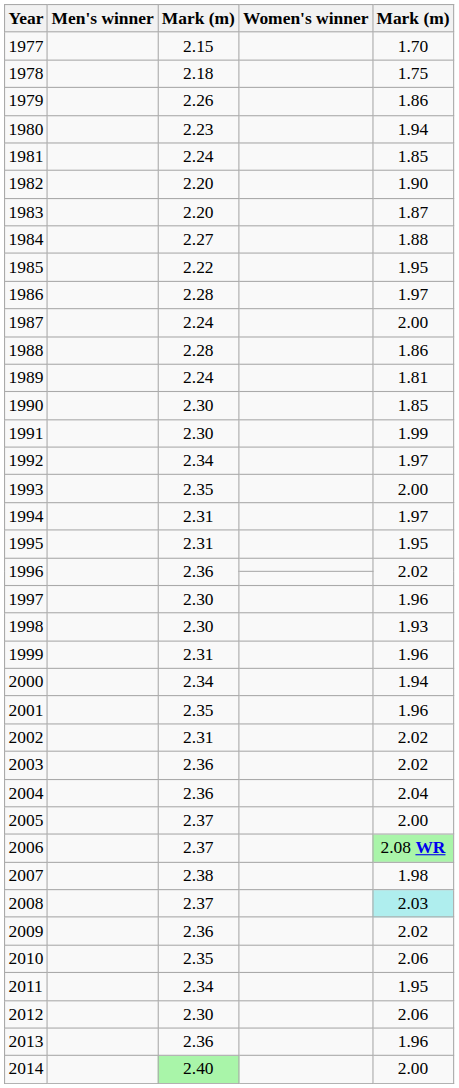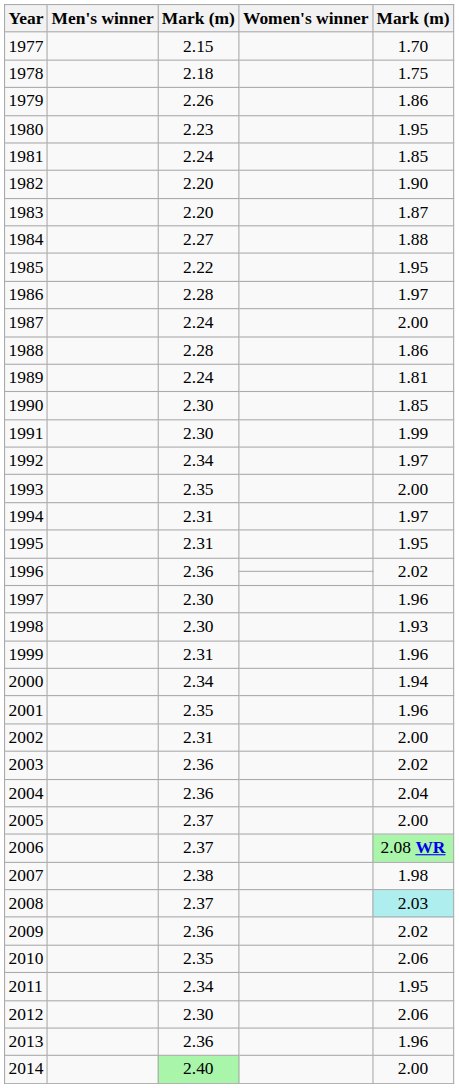1980 | column 5: 1.94 -> 1.95
2002 | column 5: 2.02 -> 2.00
